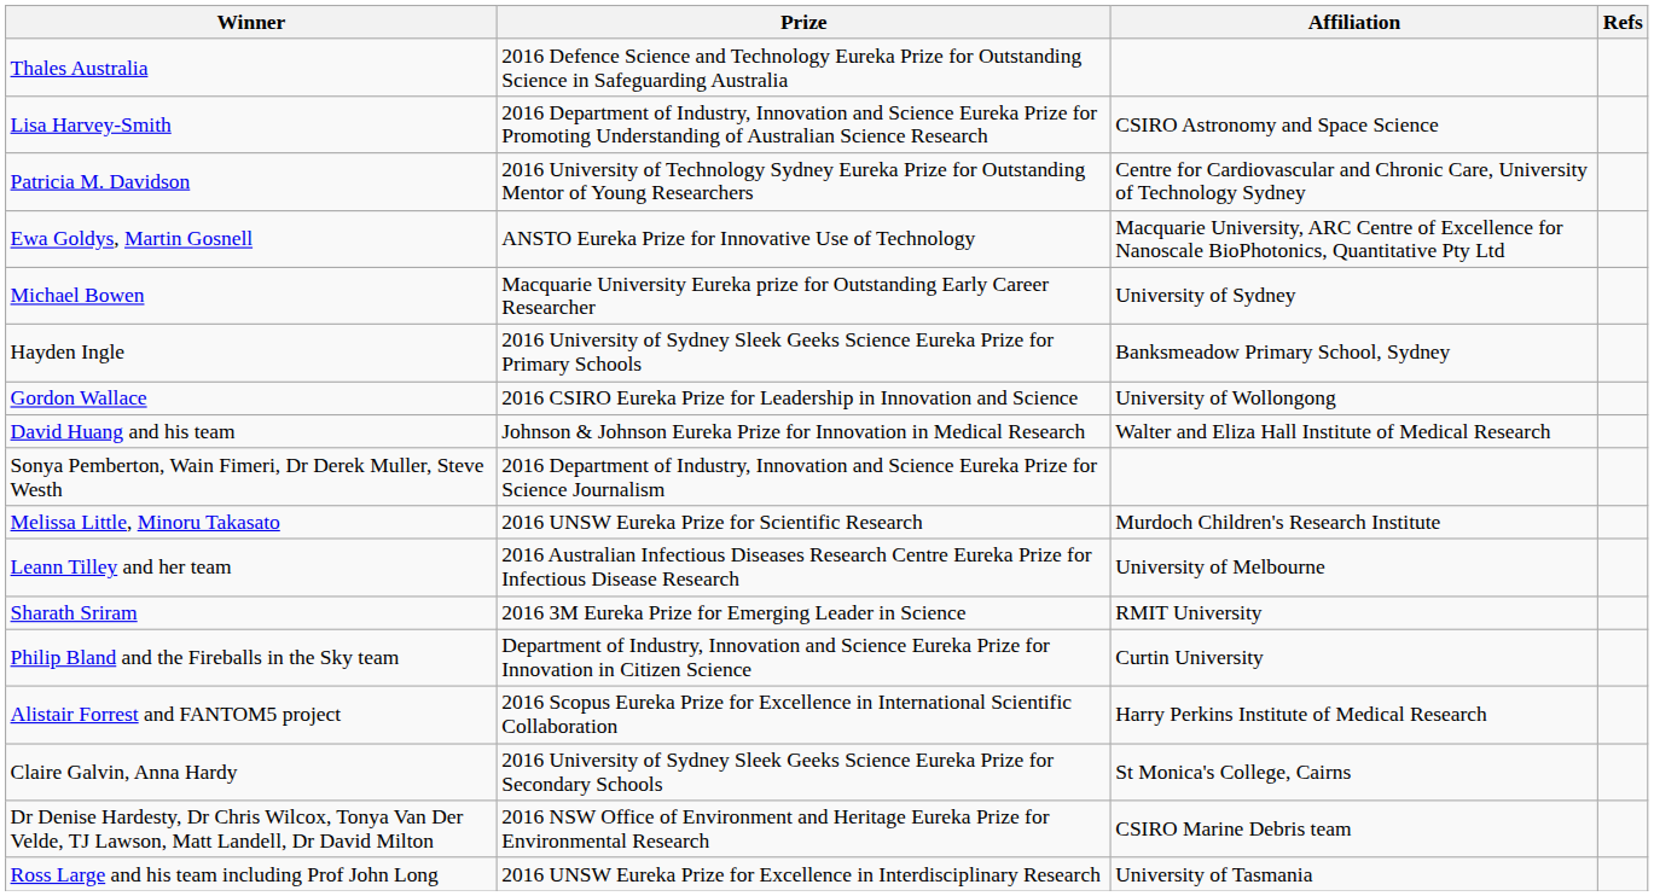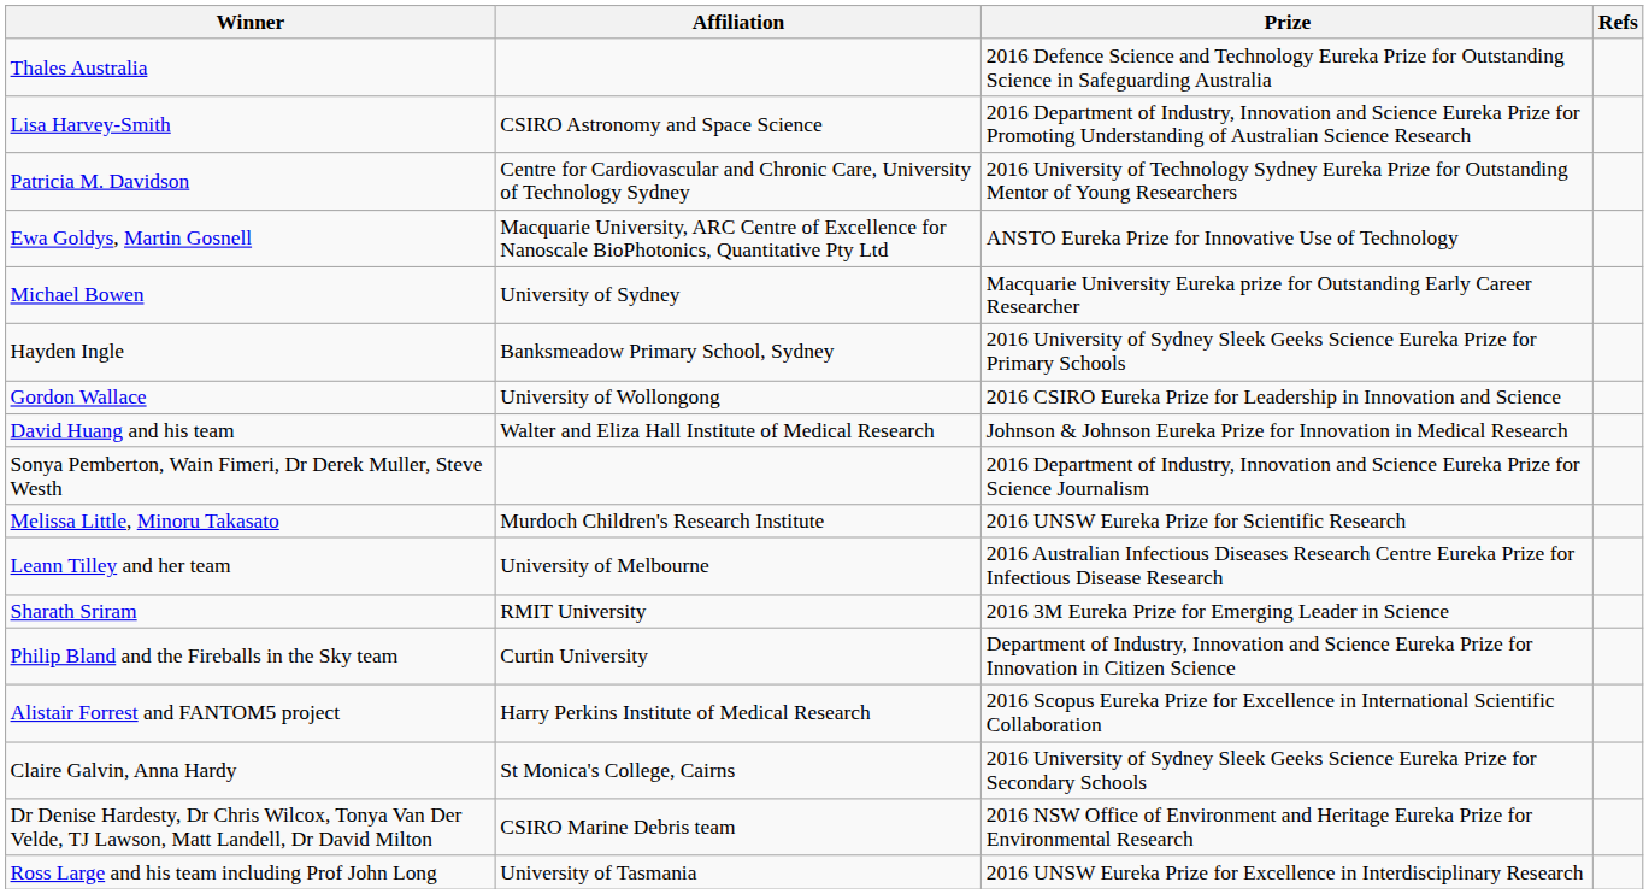columns swapped: Affiliation <-> Prize
